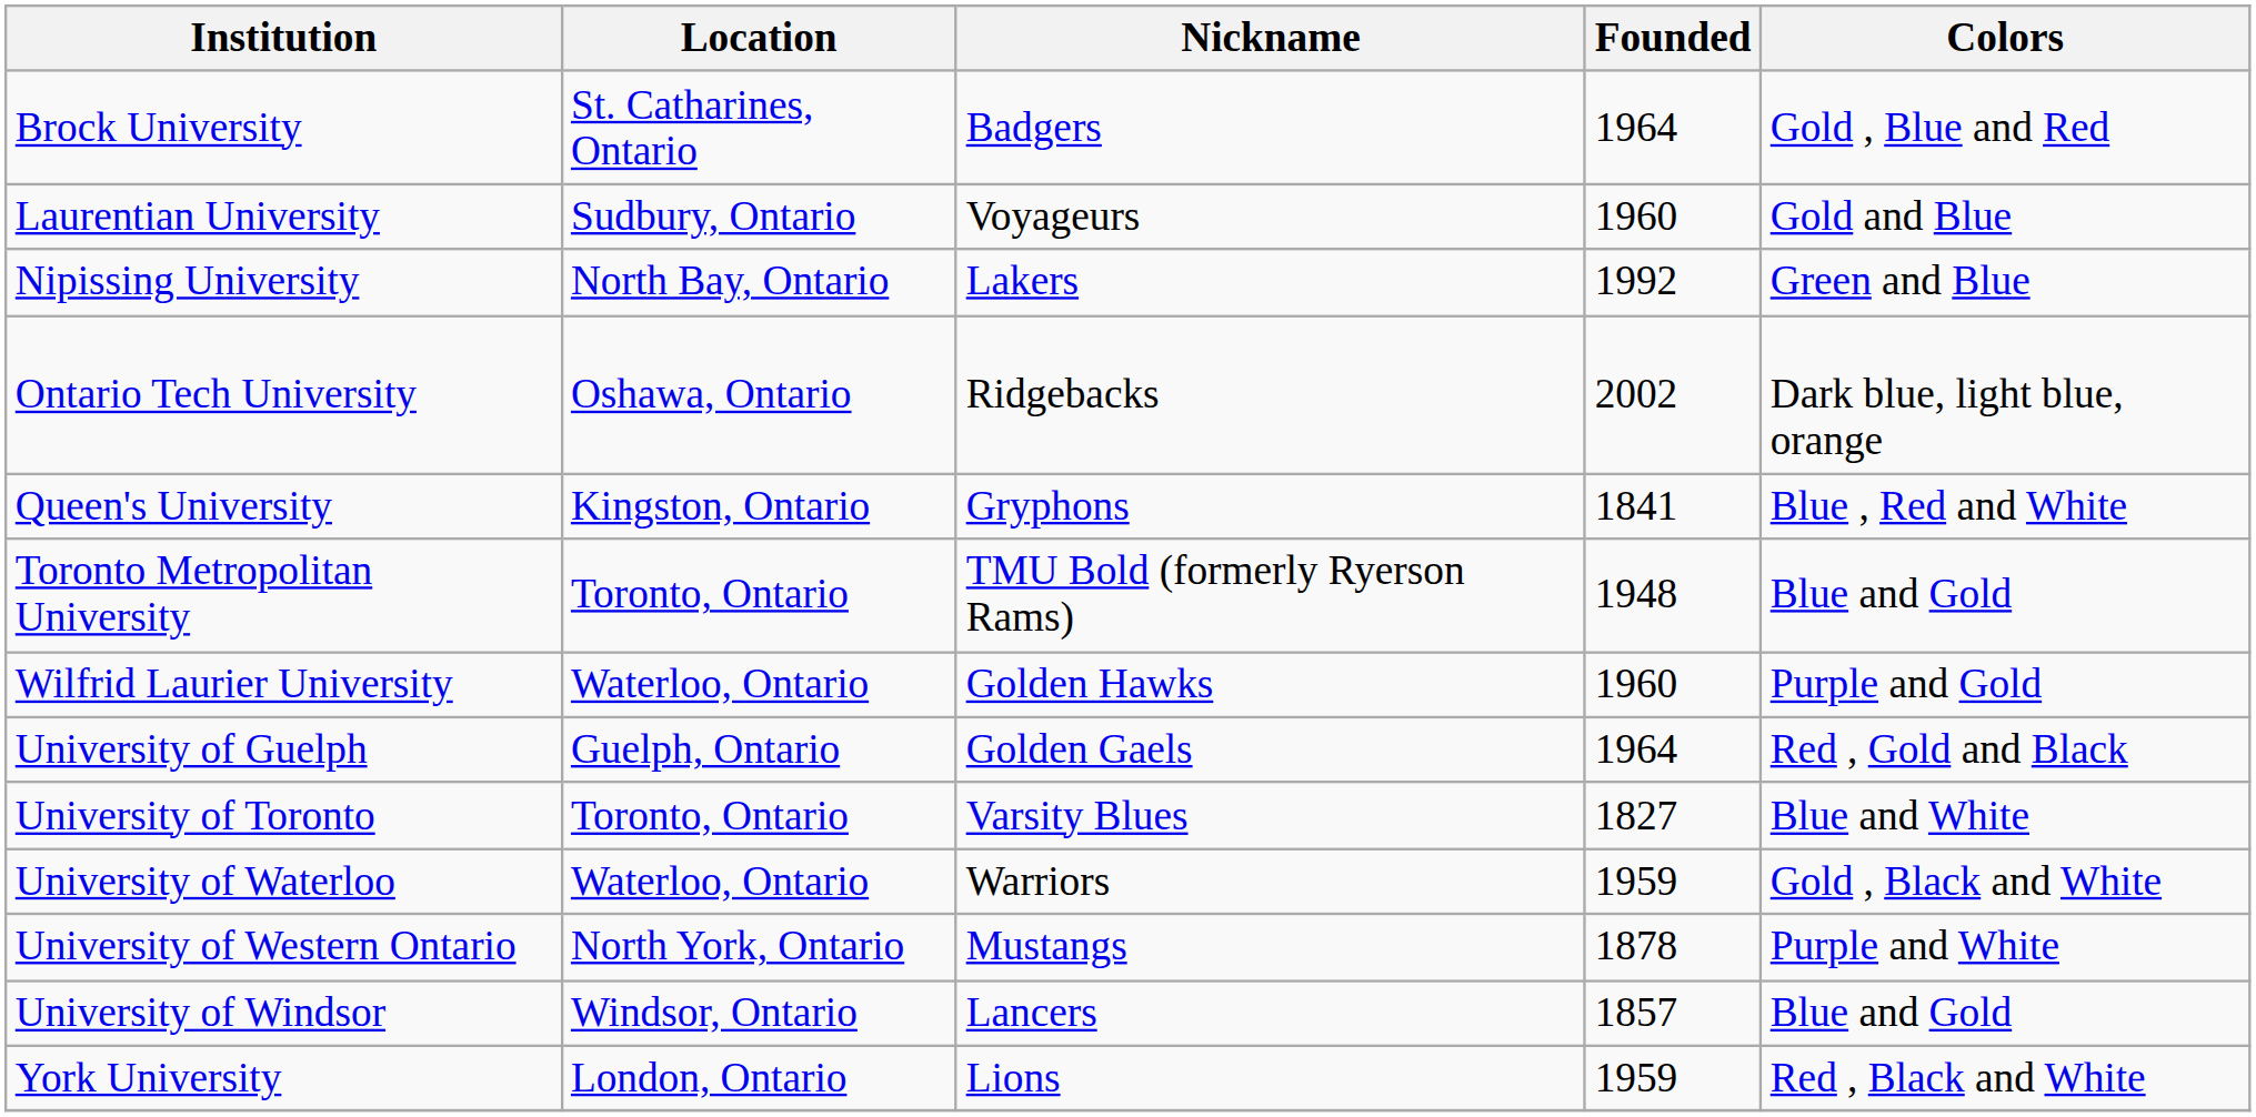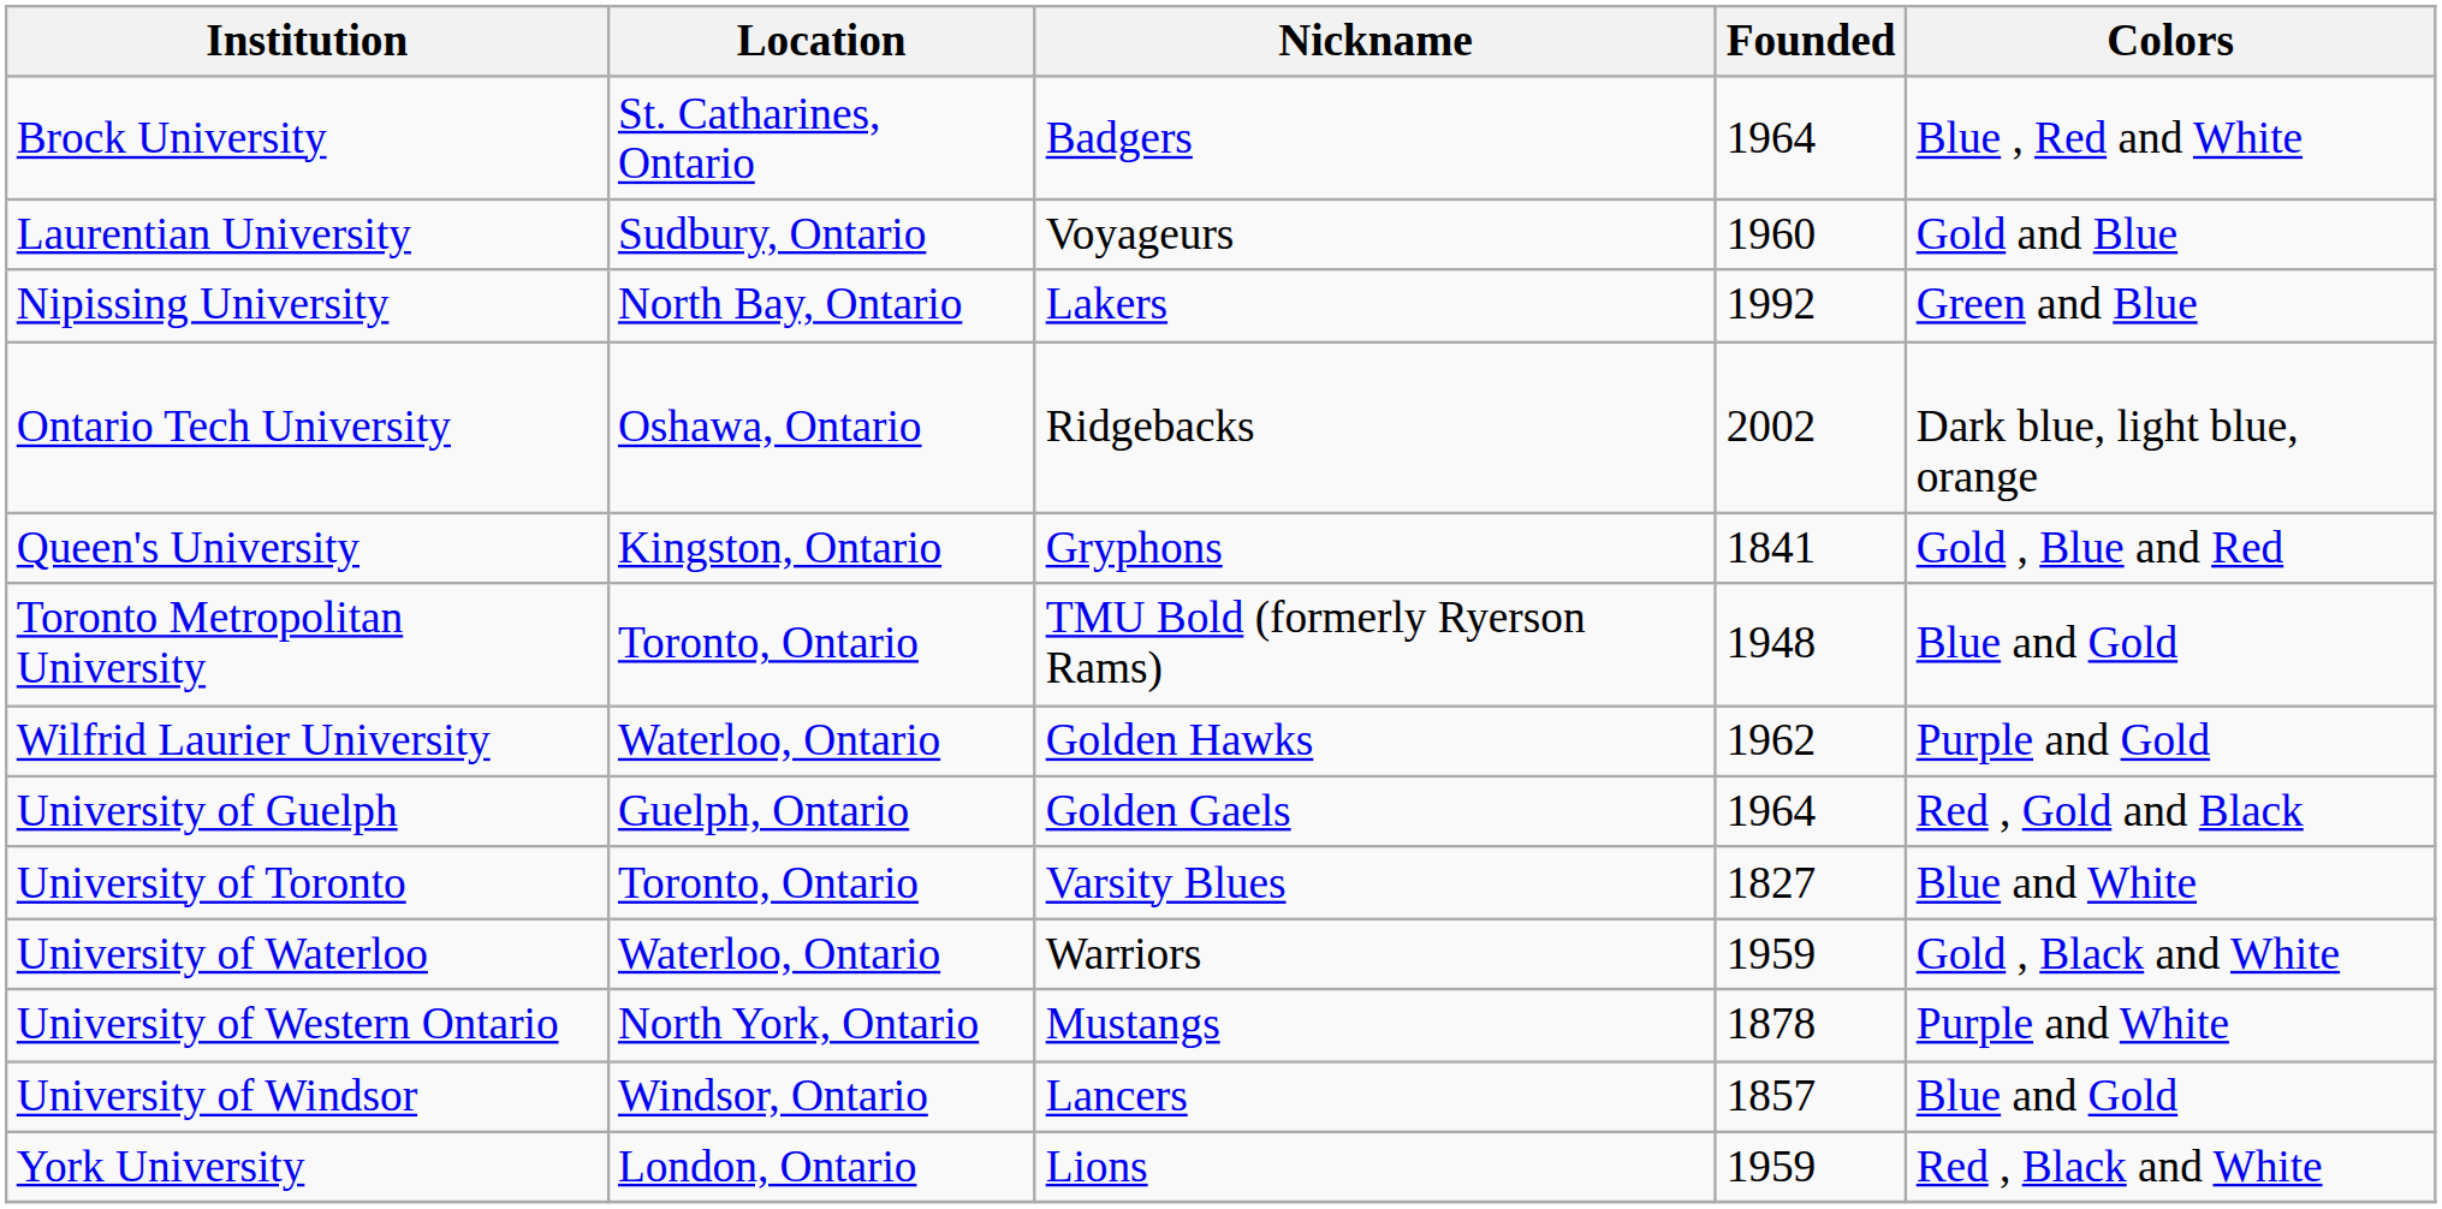Brock University | Colors: Gold , Blue and Red -> Blue , Red and White
Queen's University | Colors: Blue , Red and White -> Gold , Blue and Red
Wilfrid Laurier University | Founded: 1960 -> 1962
